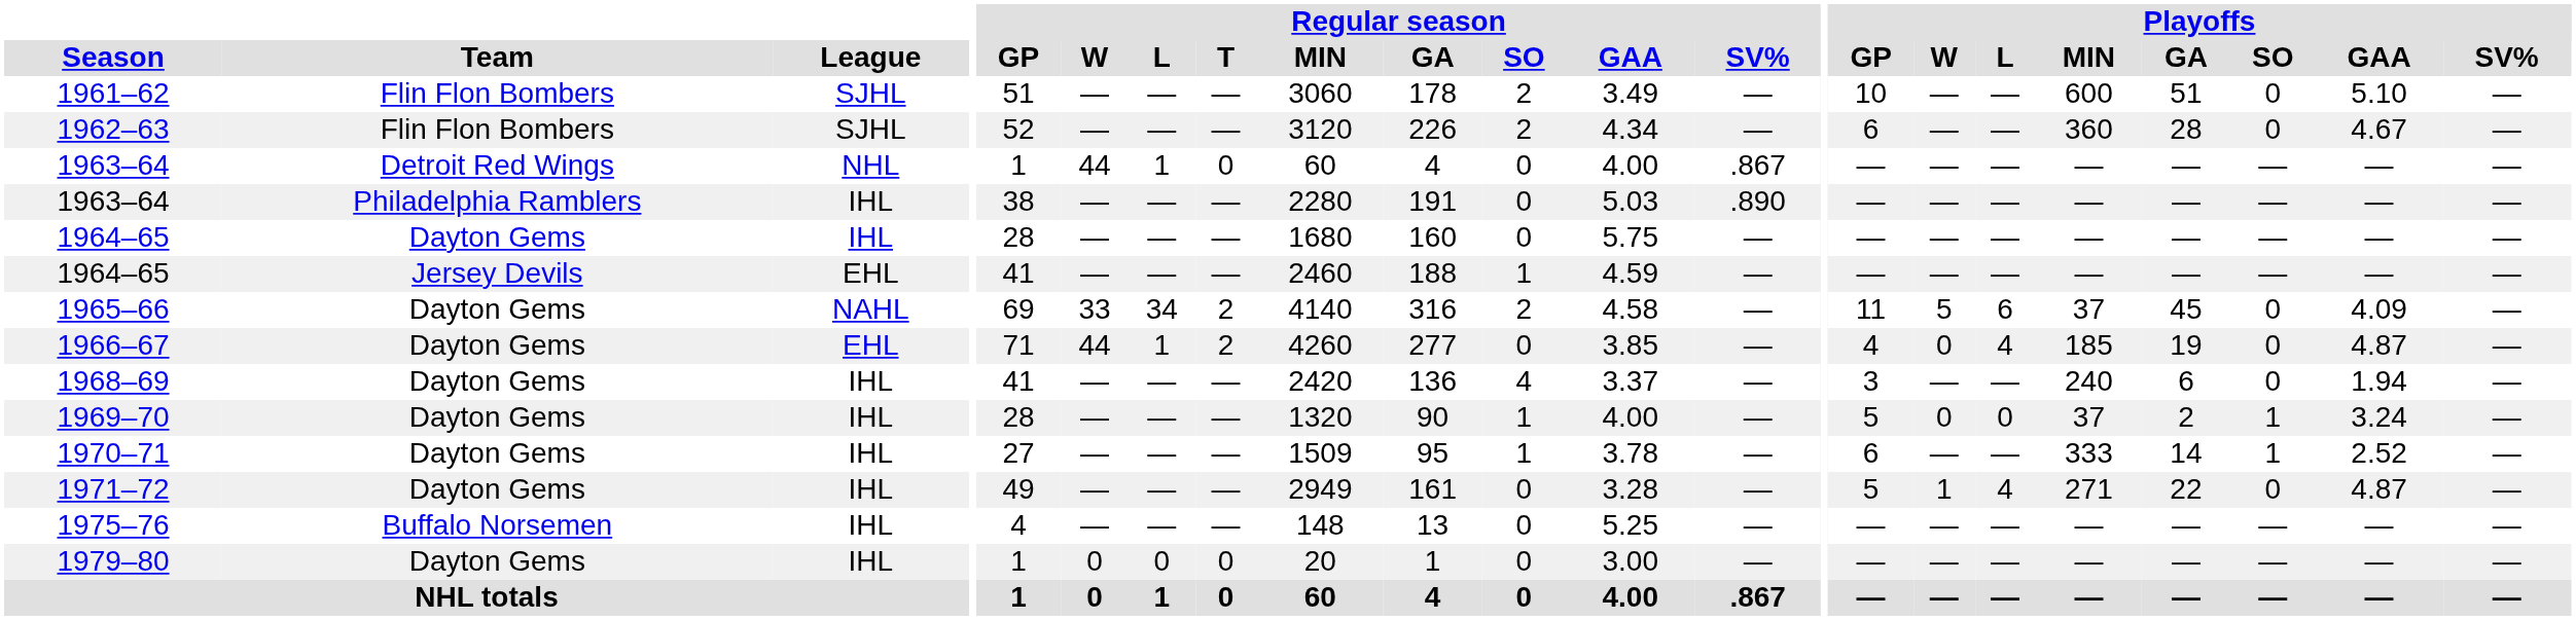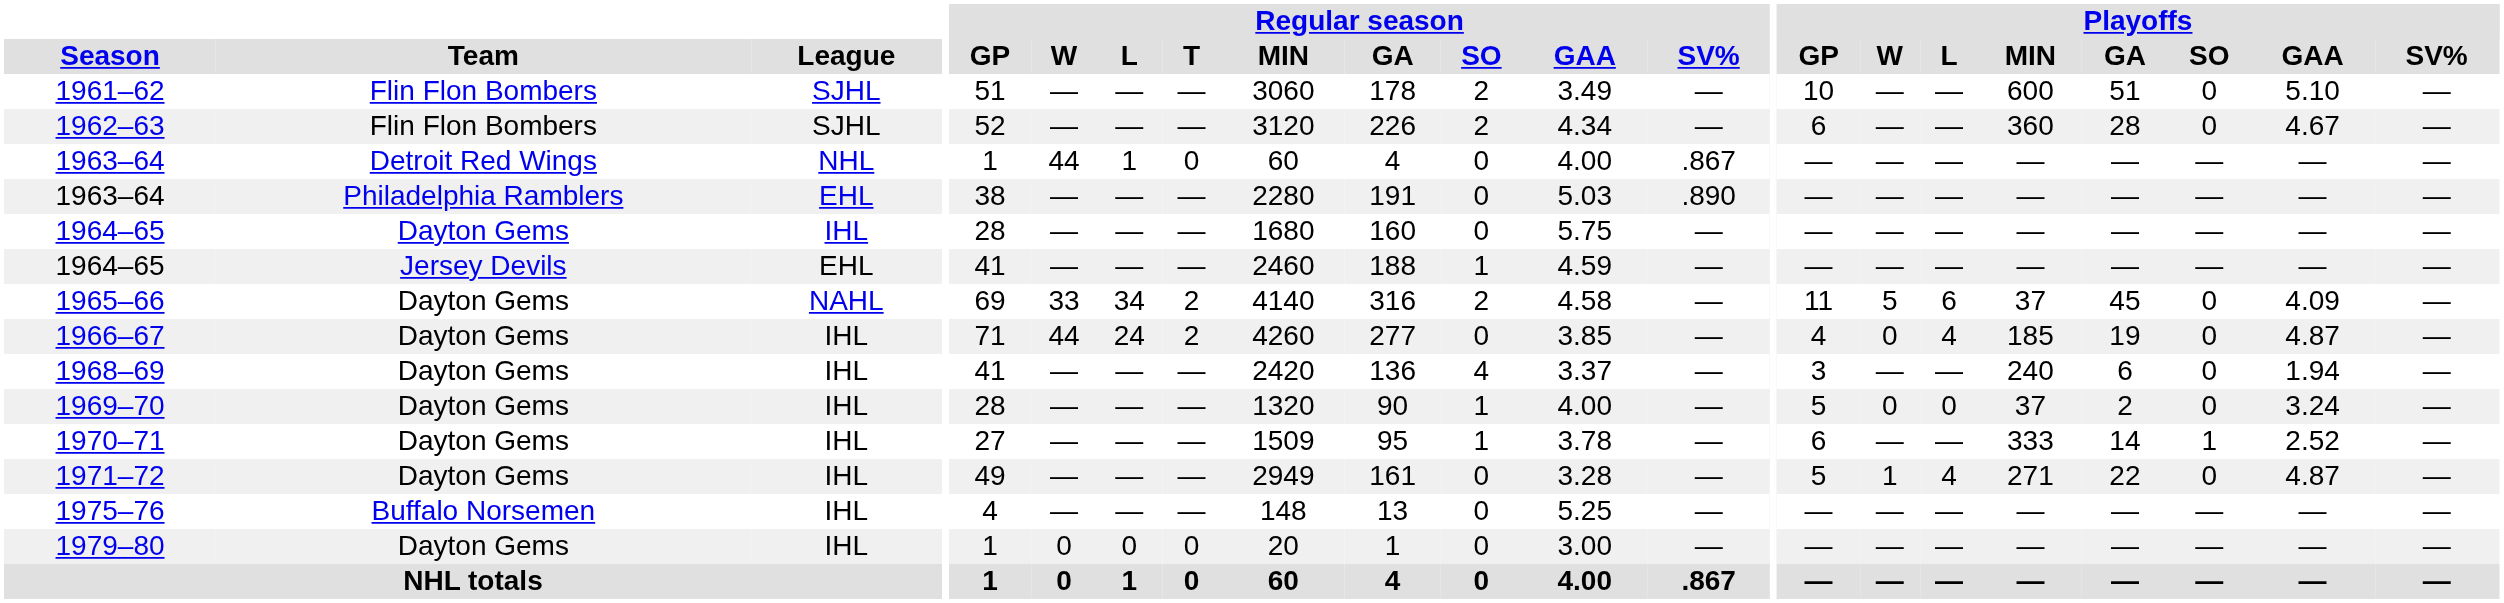1963–64 / Philadelphia Ramblers | League: IHL -> EHL
1966–67 | League: EHL -> IHL
1966–67 | Regular season / L: 1 -> 24
1969–70 | Playoffs / SO: 1 -> 0
